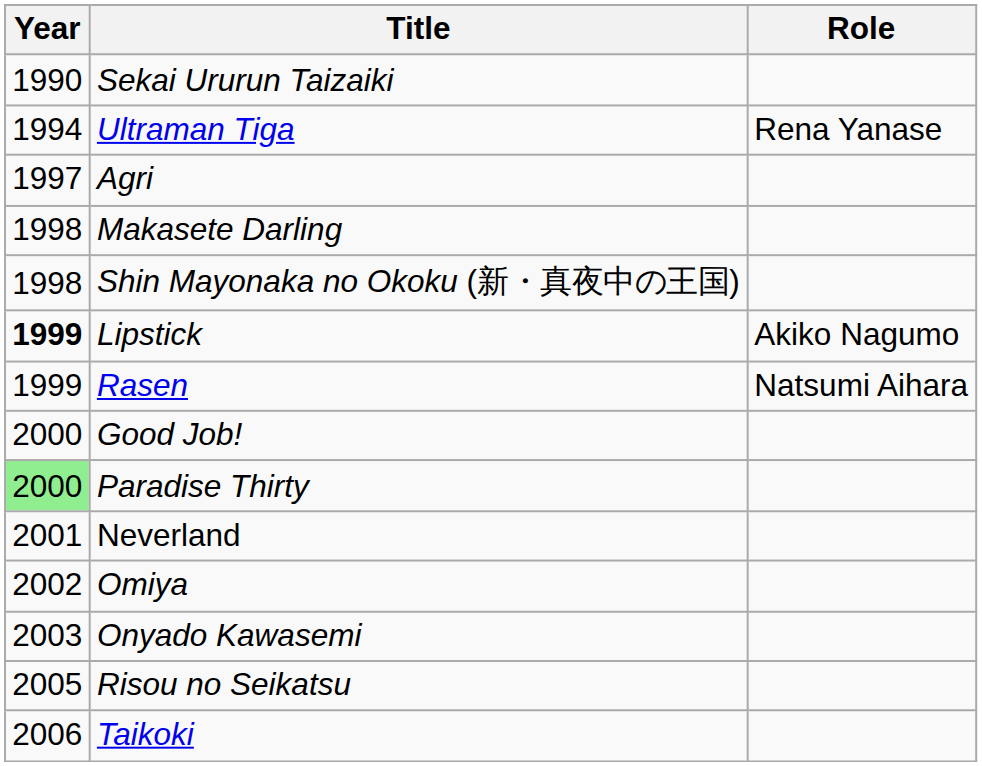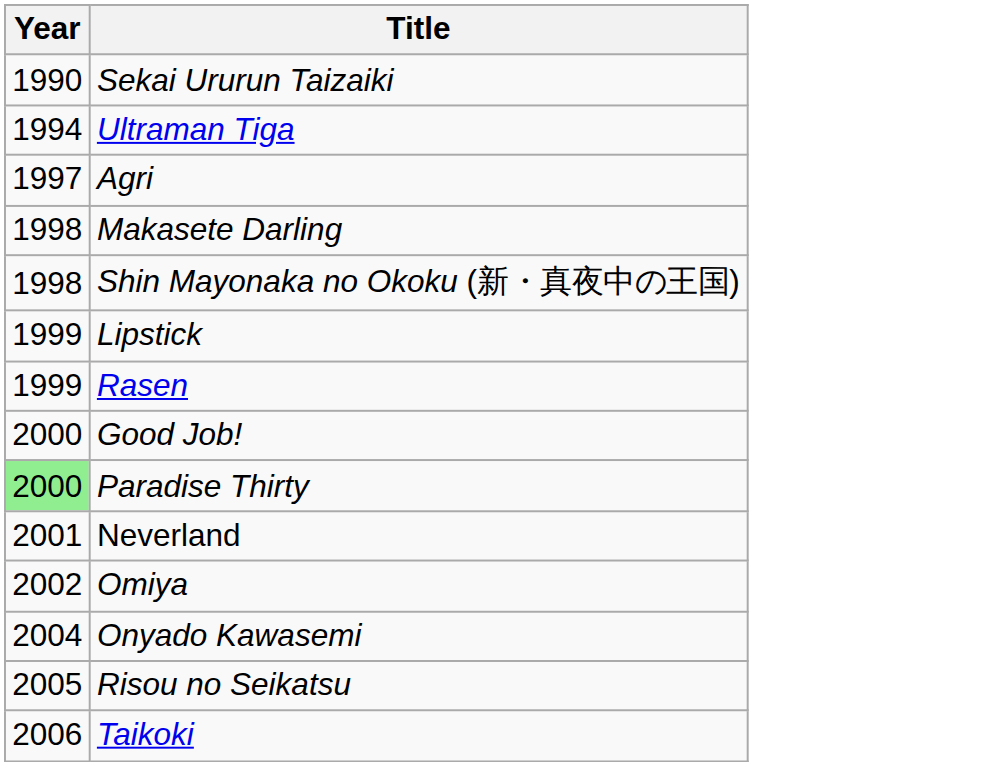- column: Role | Rena Yanase | Akiko Nagumo | Natsumi Aihara
Lipstick | Year: bold -> normal
Onyado Kawasemi | Year: 2003 -> 2004
